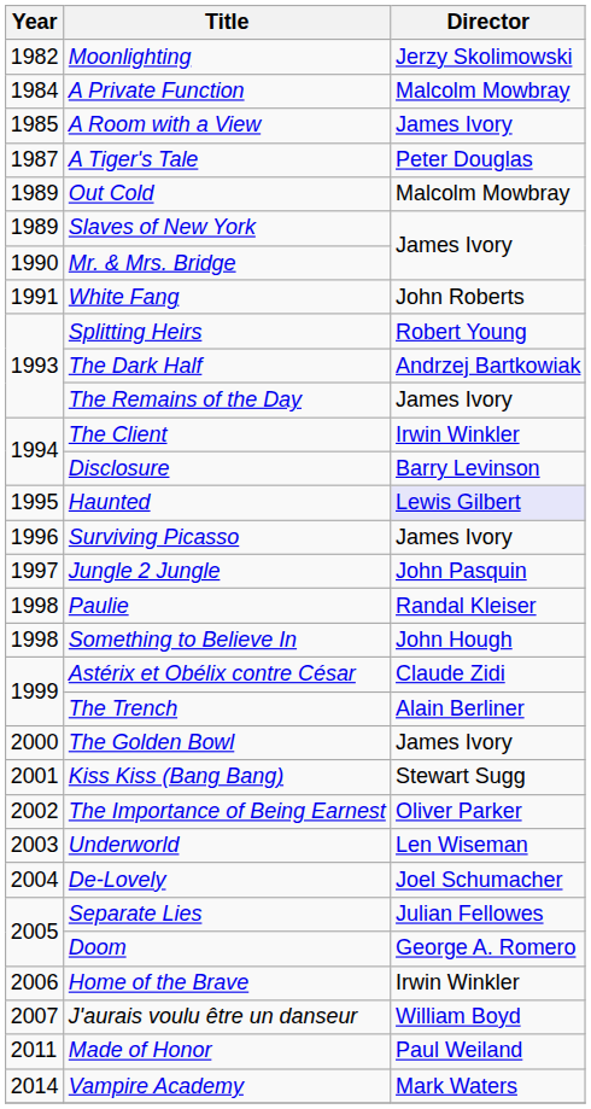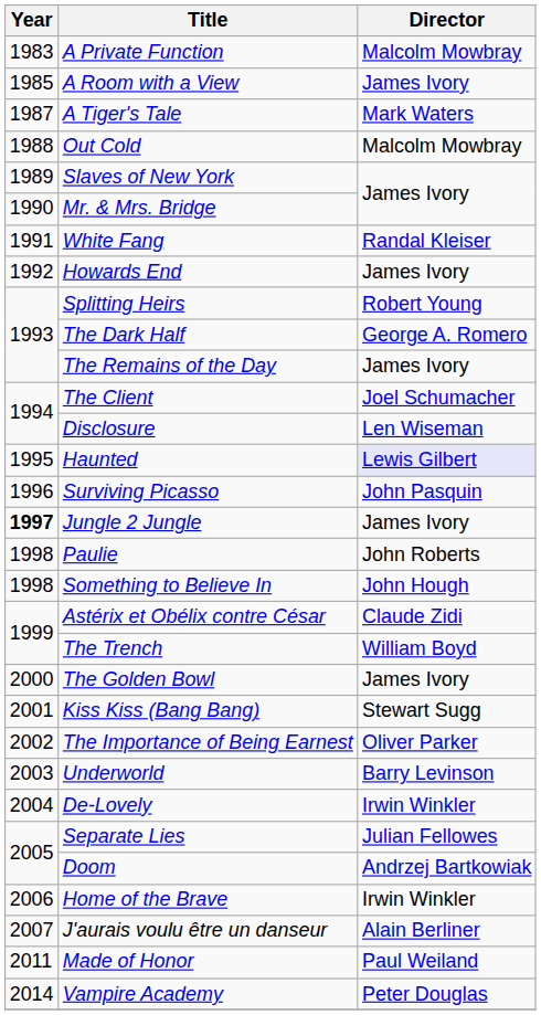- row: 1982 | Moonlighting | Jerzy Skolimowski
A Private Function | Year: 1984 -> 1983
A Tiger's Tale | Director: Peter Douglas -> Mark Waters
Out Cold | Year: 1989 -> 1988
White Fang | Director: John Roberts -> Randal Kleiser
+ row: 1992 | Howards End | James Ivory
The Dark Half | Director: Andrzej Bartkowiak -> George A. Romero
The Client | Director: Irwin Winkler -> Joel Schumacher
Disclosure | Director: Barry Levinson -> Len Wiseman
Surviving Picasso | Director: James Ivory -> John Pasquin
Jungle 2 Jungle | Year: normal -> bold
Jungle 2 Jungle | Director: John Pasquin -> James Ivory
Paulie | Director: Randal Kleiser -> John Roberts
The Trench | Director: Alain Berliner -> William Boyd
Underworld | Director: Len Wiseman -> Barry Levinson
De-Lovely | Director: Joel Schumacher -> Irwin Winkler
Doom | Director: George A. Romero -> Andrzej Bartkowiak
J'aurais voulu être un danseur | Director: William Boyd -> Alain Berliner
Vampire Academy | Director: Mark Waters -> Peter Douglas
